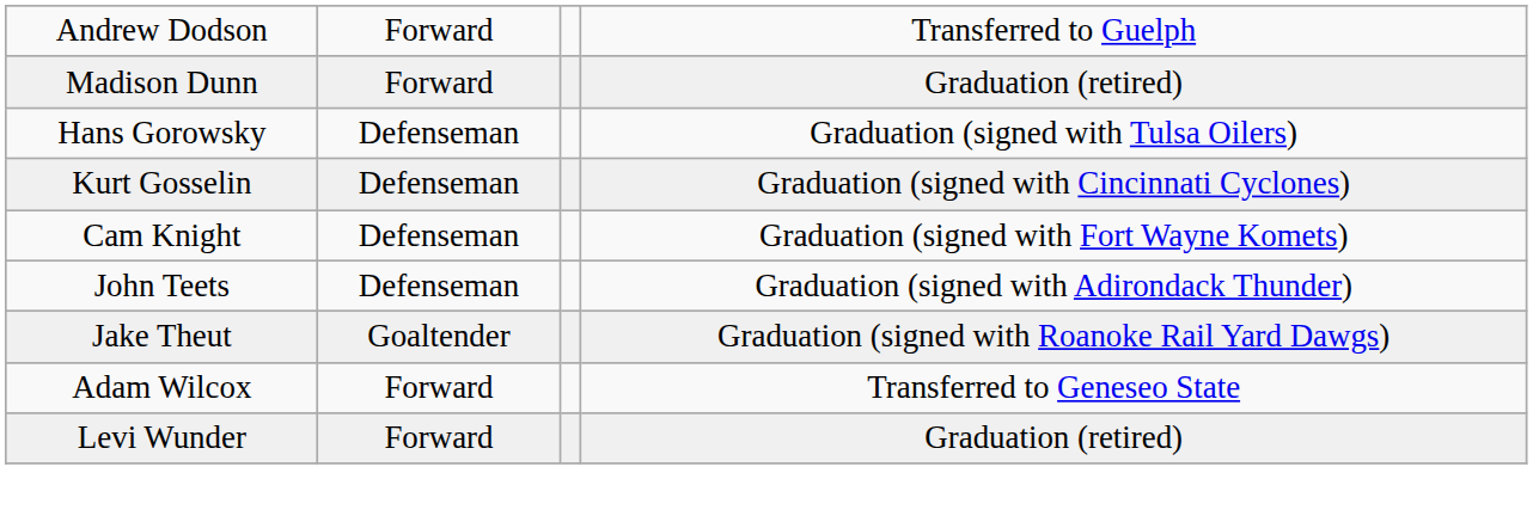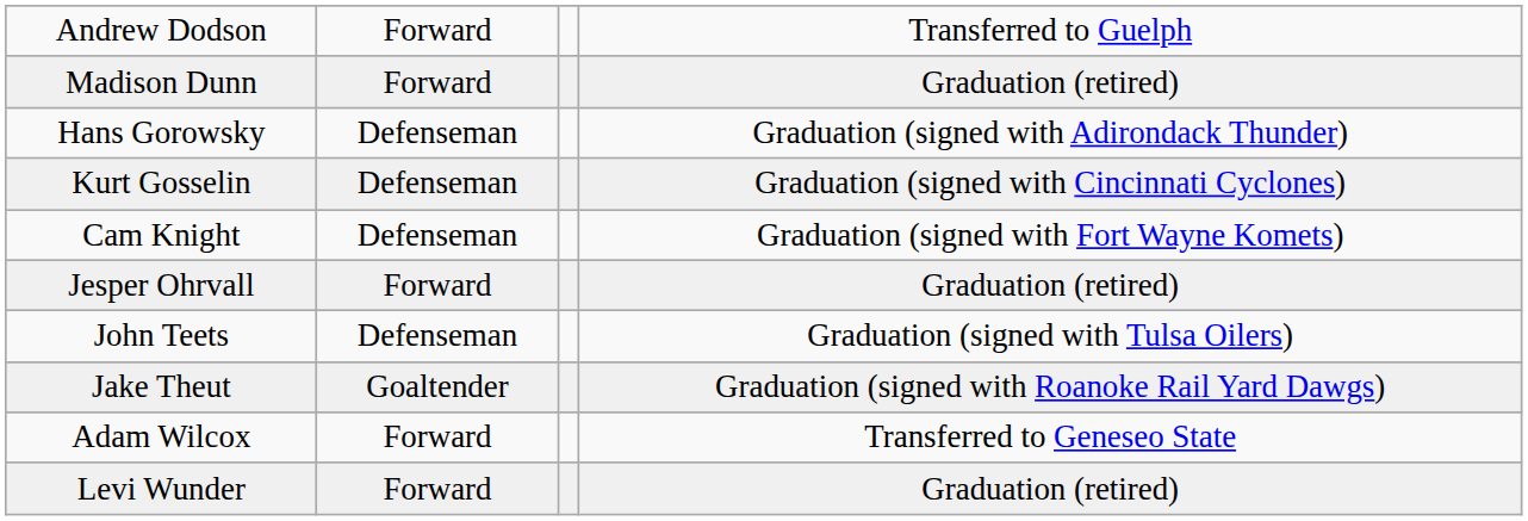Hans Gorowsky | column 4: Graduation (signed with Tulsa Oilers) -> Graduation (signed with Adirondack Thunder)
+ row: Jesper Ohrvall | Forward | Graduation (retired)
John Teets | column 4: Graduation (signed with Adirondack Thunder) -> Graduation (signed with Tulsa Oilers)
